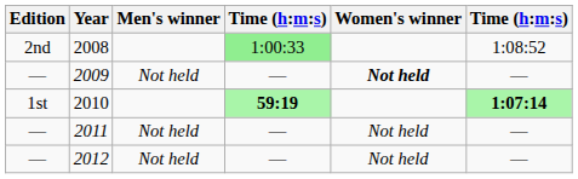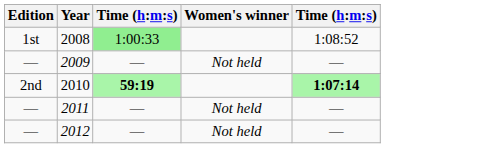- column: Men's winner | Not held | Not held | Not held
2008 | Edition: 2nd -> 1st
2009 | Women's winner: bold -> normal
2010 | Edition: 1st -> 2nd
